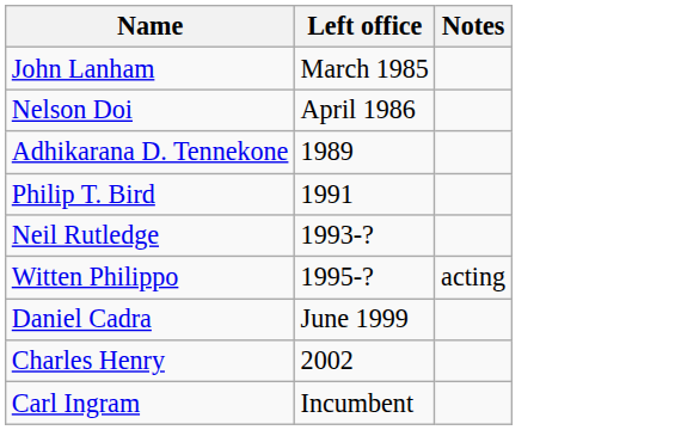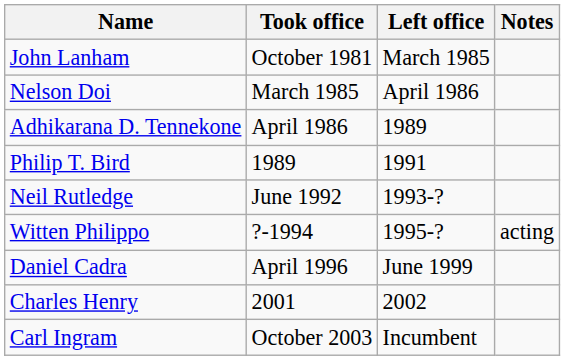+ column: Took office | October 1981 | March 1985 | April 1986 | 1989 | June 1992 | ?-1994 | April 1996 | 2001 | October 2003
